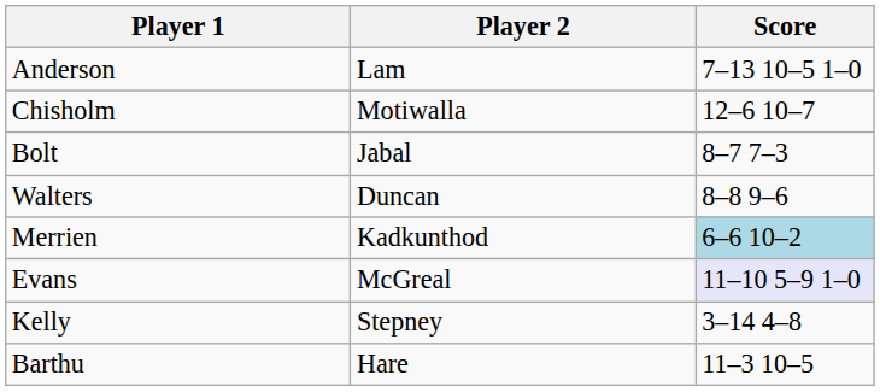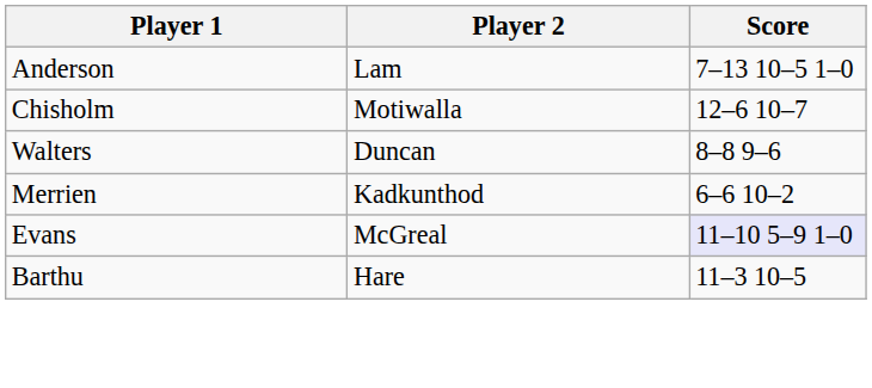- row: Bolt | Jabal | 8–7 7–3
Merrien | Score: lightblue background -> no background
- row: Kelly | Stepney | 3–14 4–8
